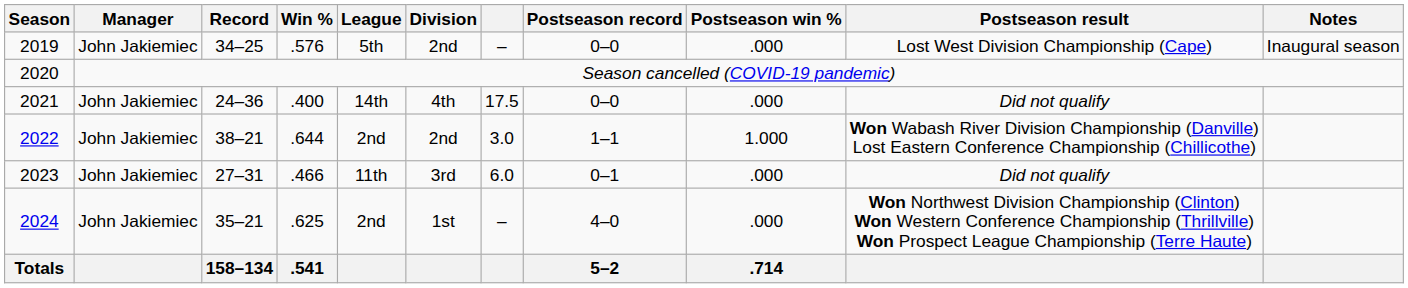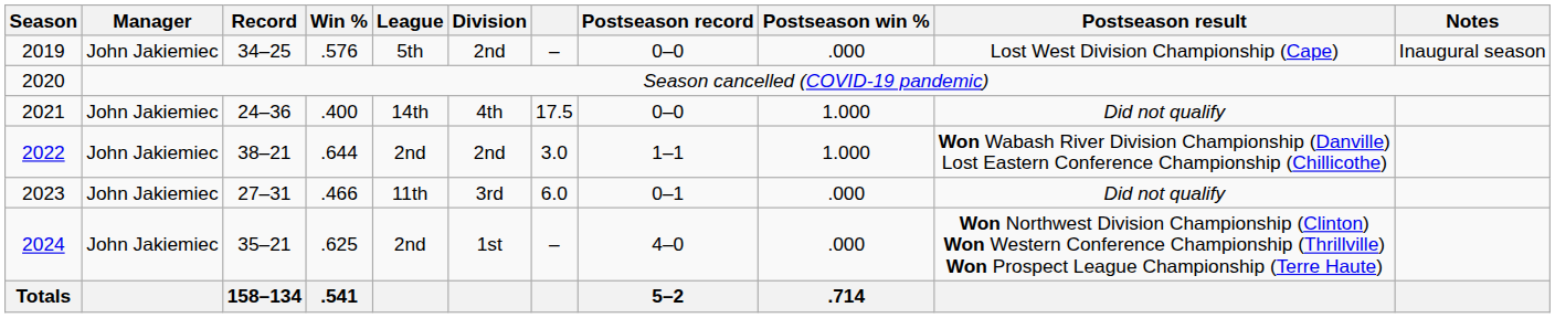2021 | Postseason win %: .000 -> 1.000
